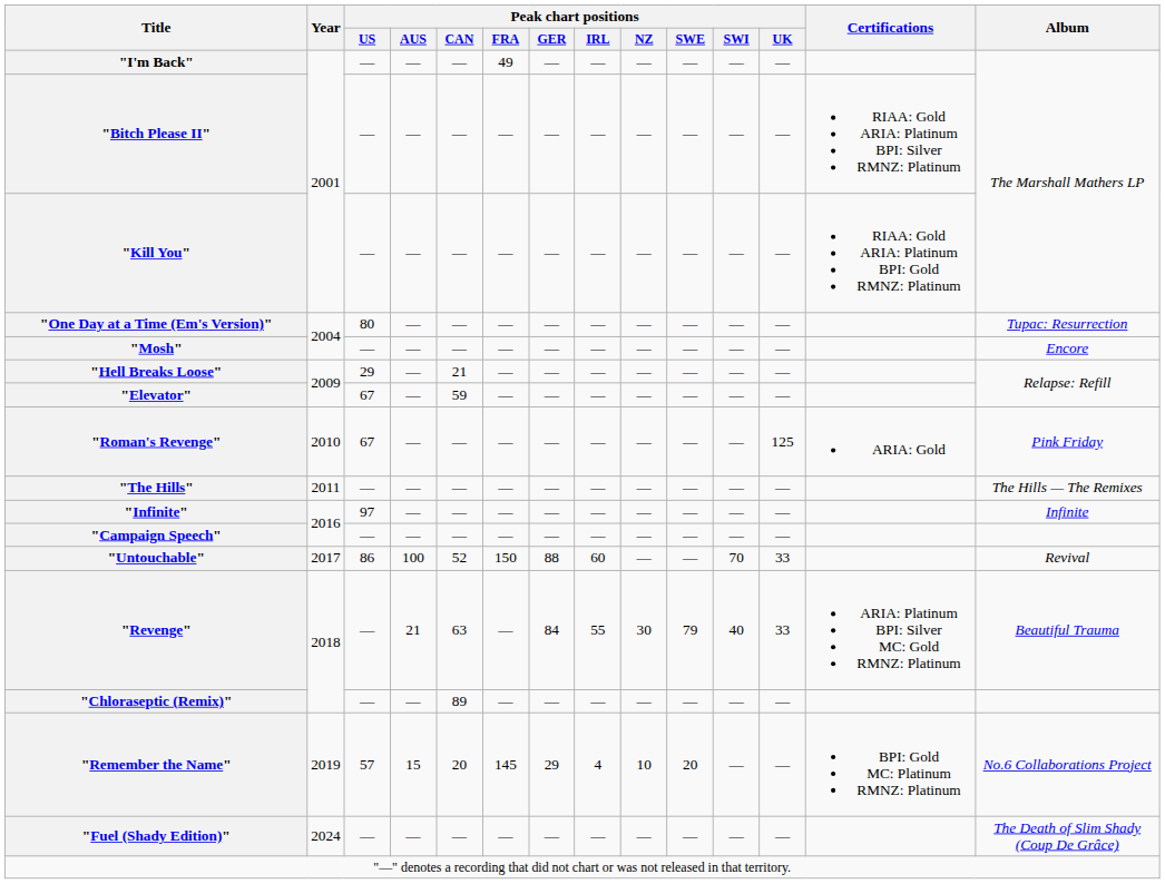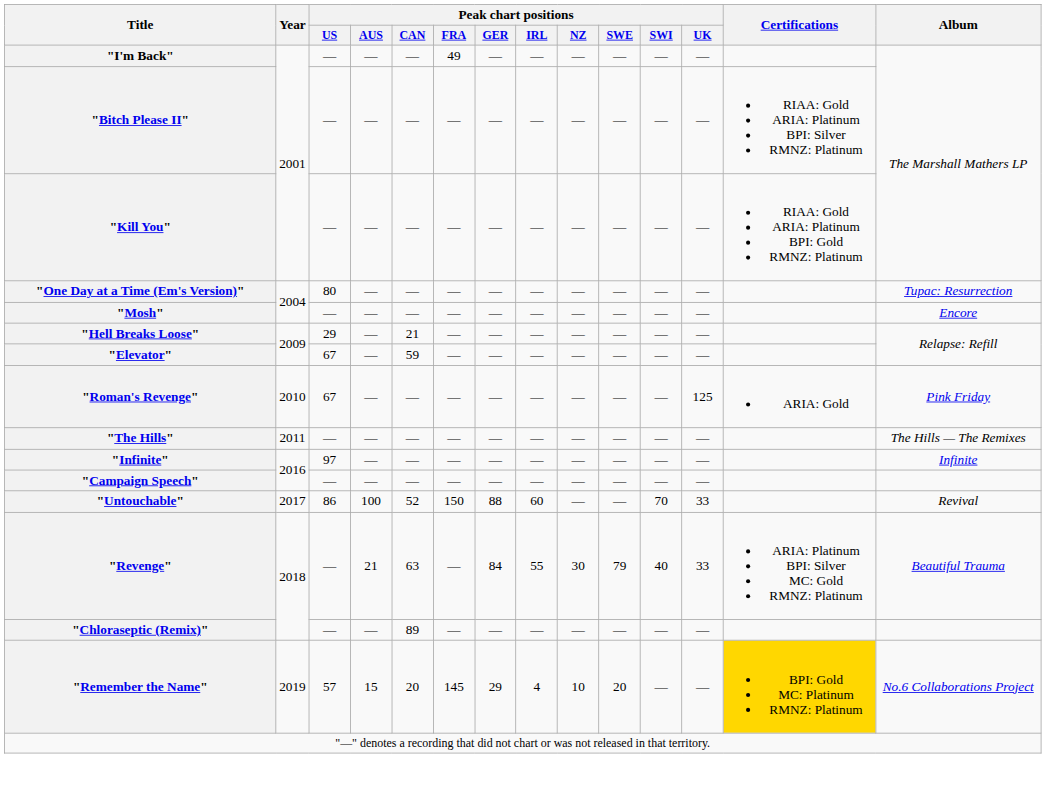"Remember the Name" | Certifications: no background -> gold background
- row: "Fuel (Shady Edition)" | 2024 | — | — | — | — | — | — | — | — | — | — | The Death of Slim Shady (Coup De Grâce)
